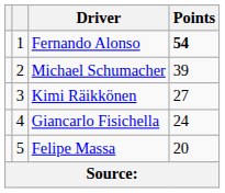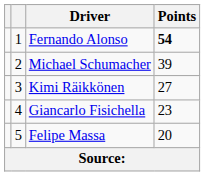Giancarlo Fisichella | Points: 24 -> 23
